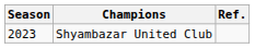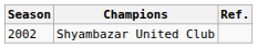Shyambazar United Club | Season: 2023 -> 2002
